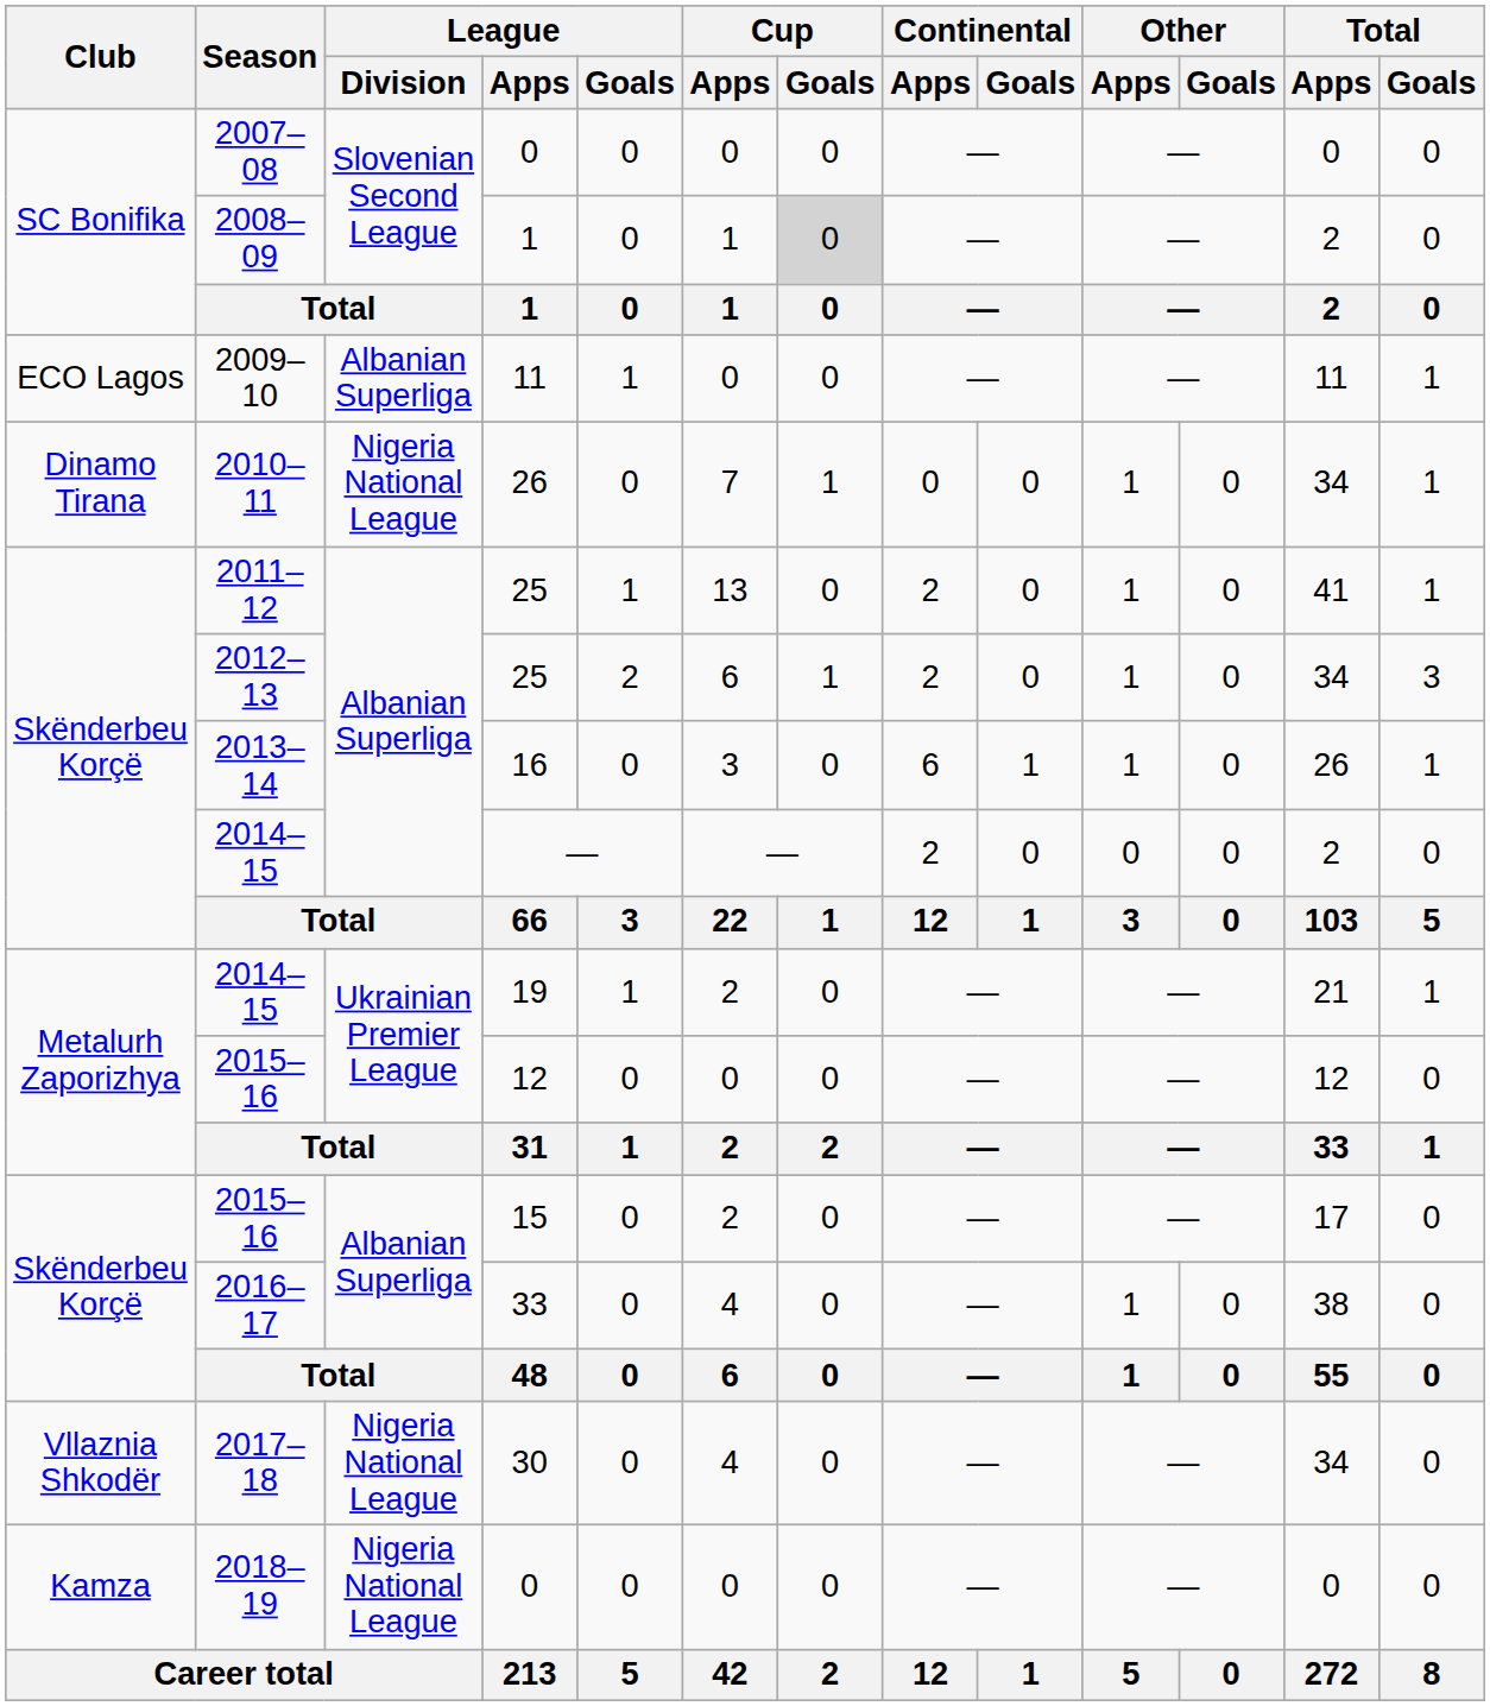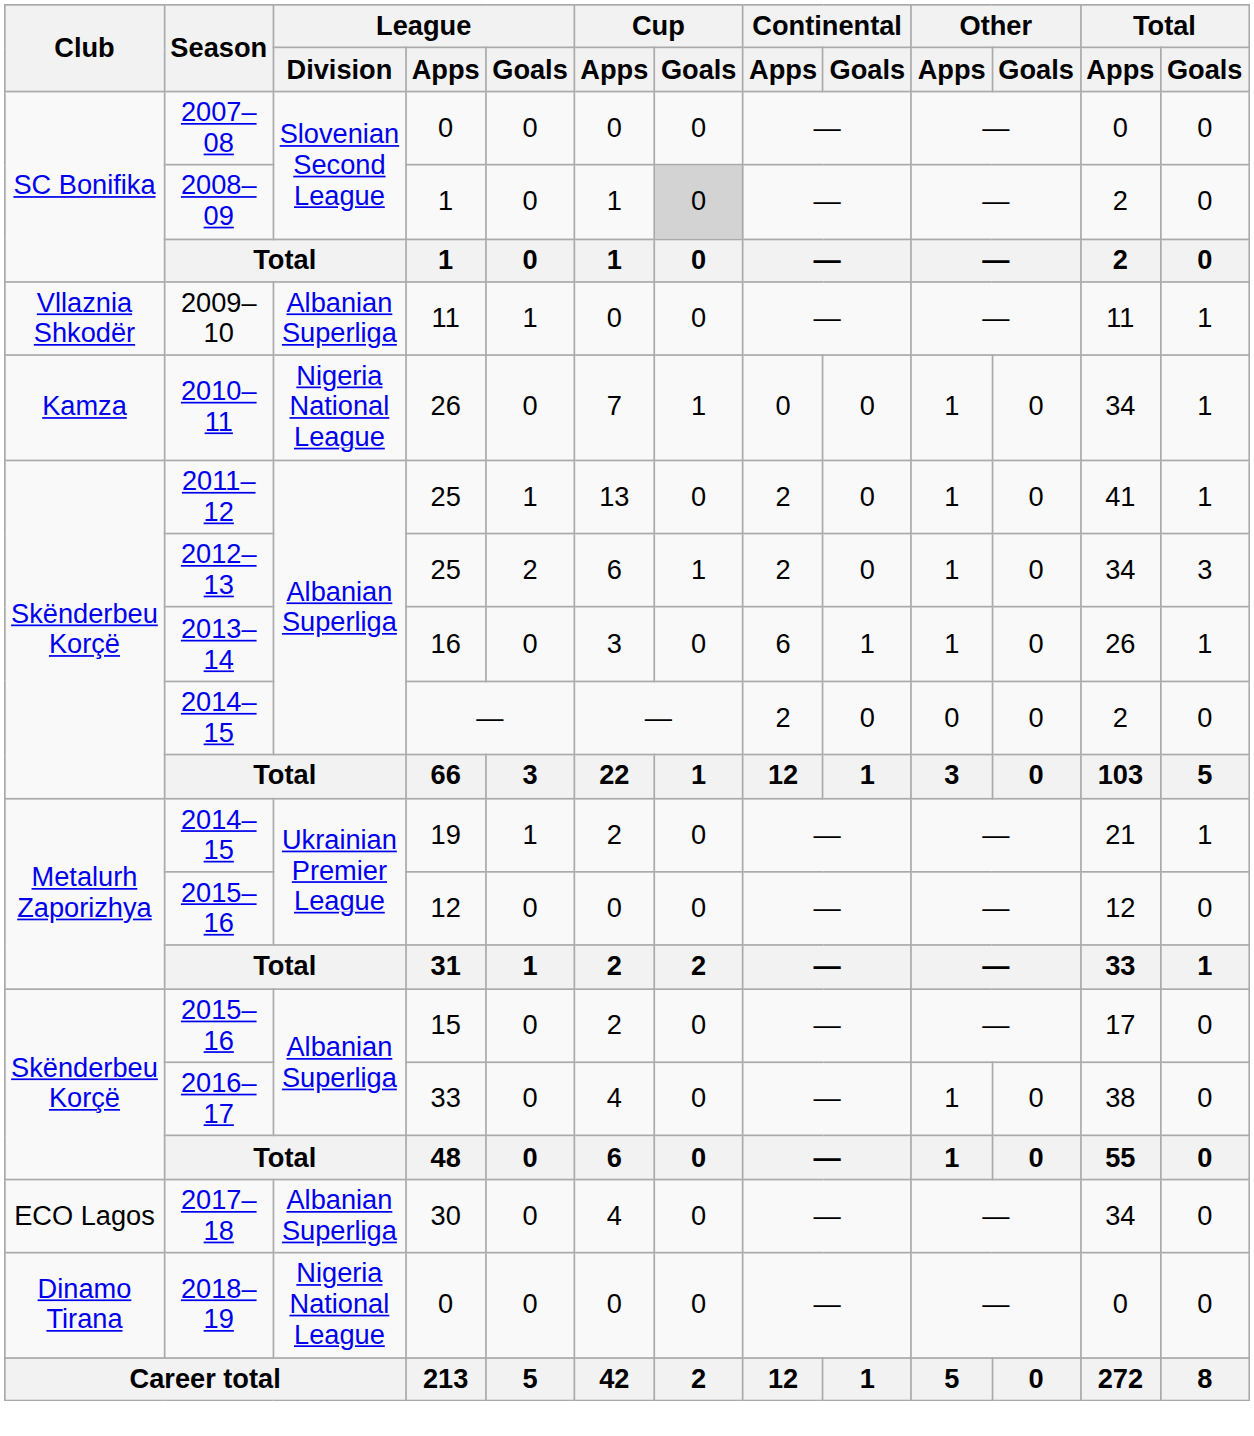2009–10 | Club: ECO Lagos -> Vllaznia Shkodër
2010–11 | Club: Dinamo Tirana -> Kamza
2017–18 | Club: Vllaznia Shkodër -> ECO Lagos
2017–18 | League / Division: Nigeria National League -> Albanian Superliga
2018–19 | Club: Kamza -> Dinamo Tirana
